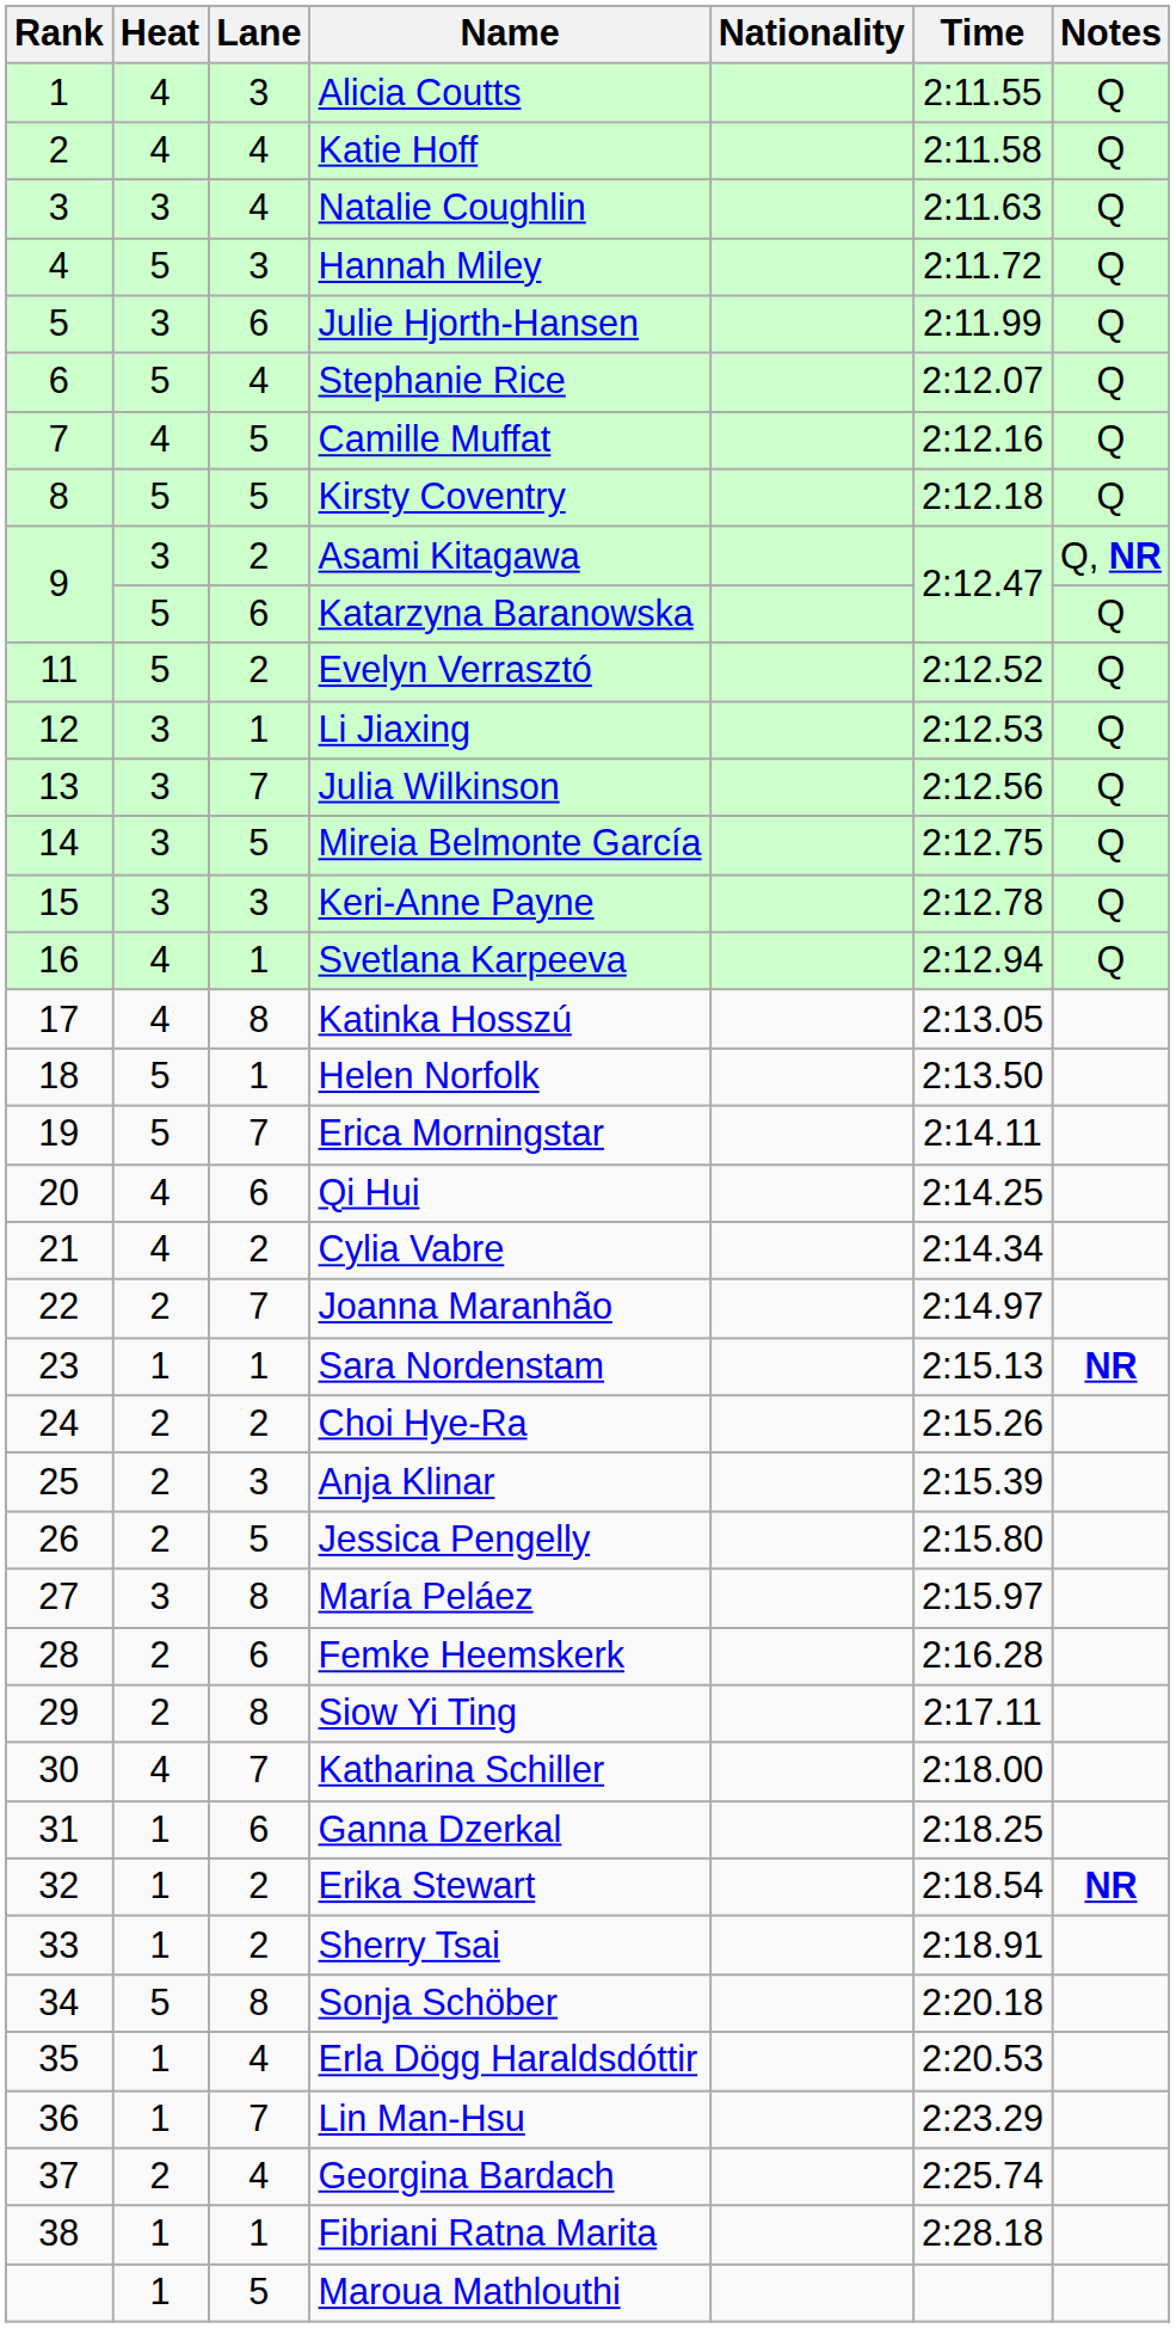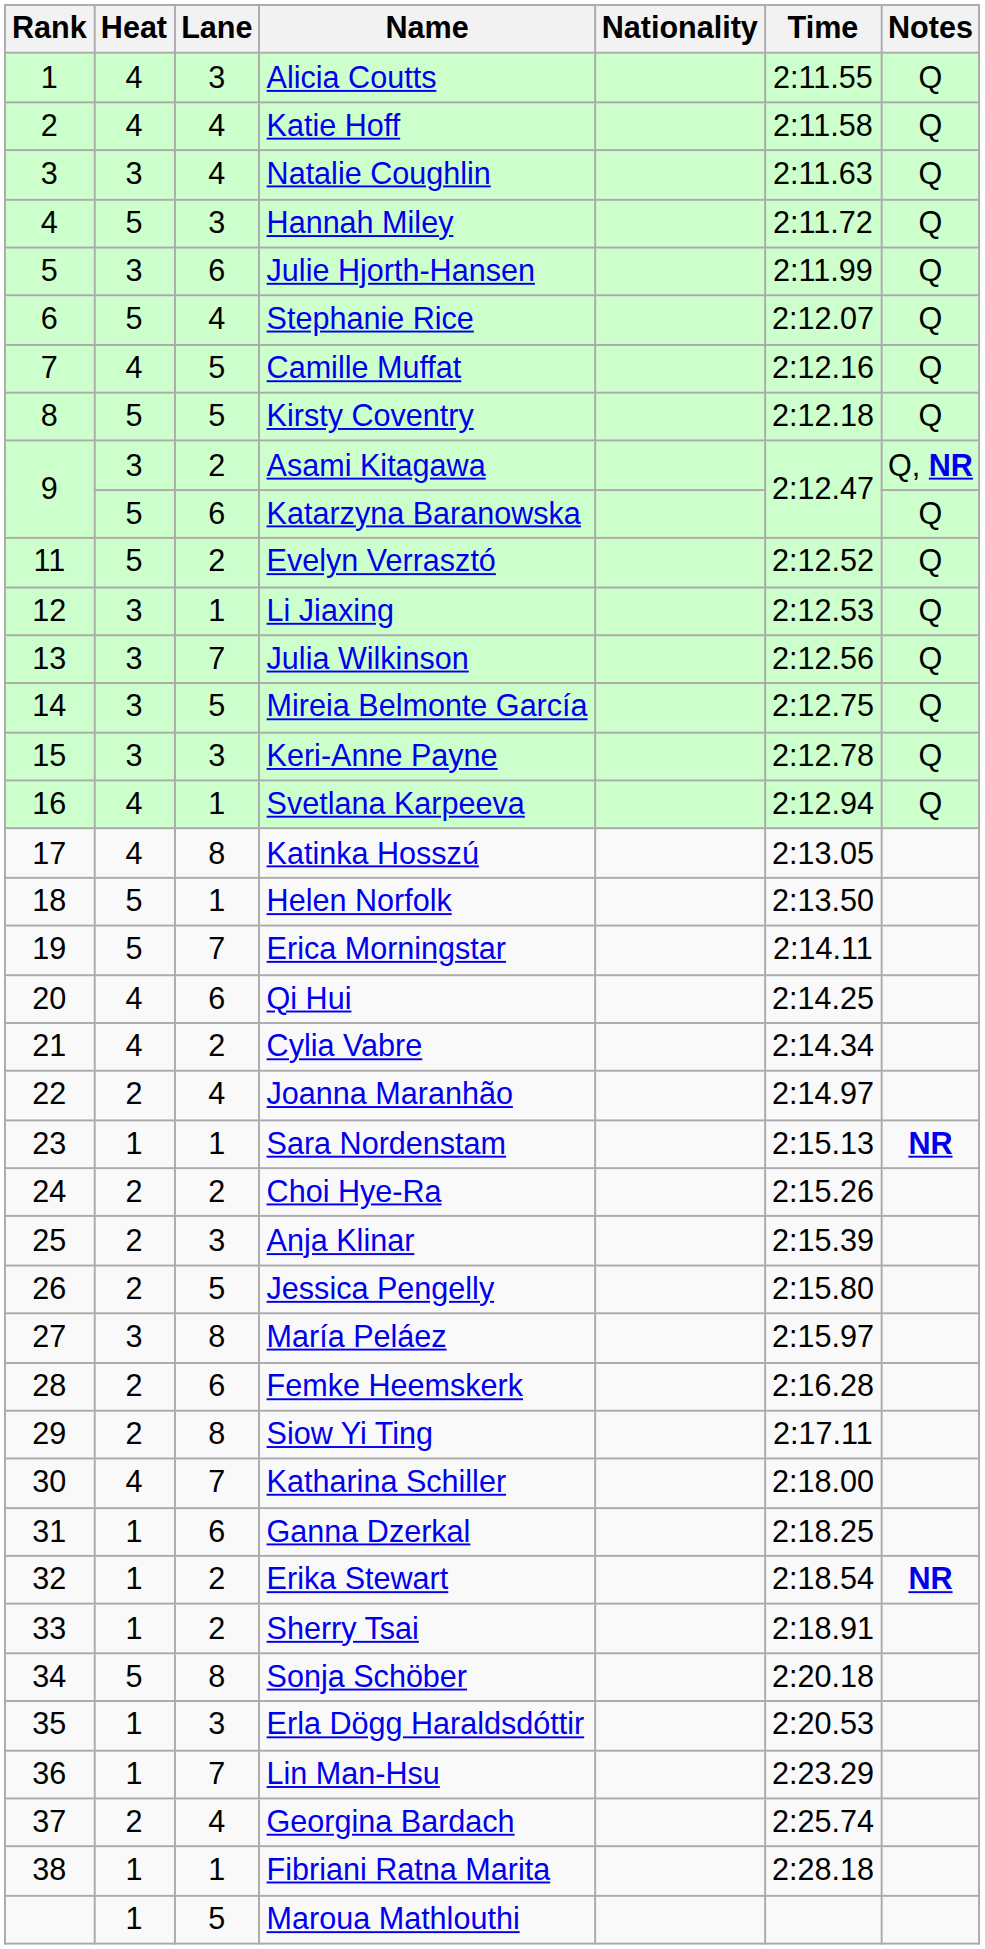Joanna Maranhão | Lane: 7 -> 4
Erla Dögg Haraldsdóttir | Lane: 4 -> 3
